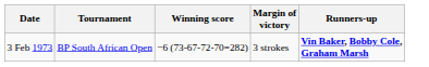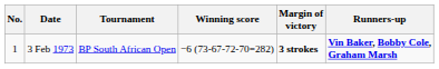+ column: No. | 1
3 Feb 1973 | Margin of victory: normal -> bold
